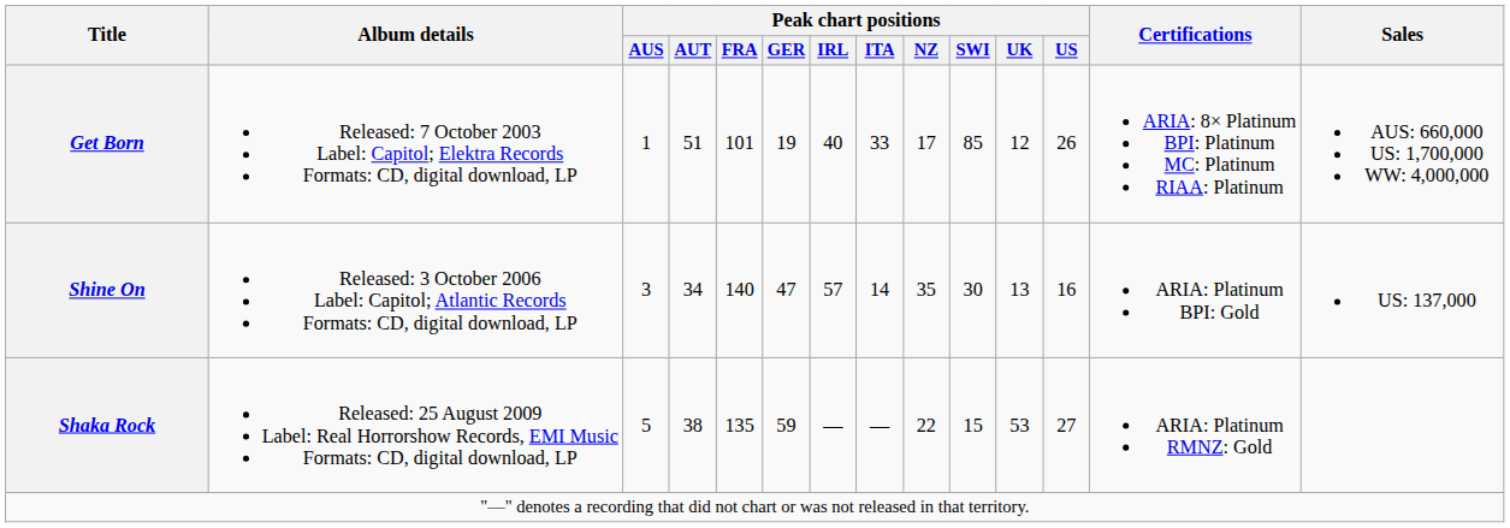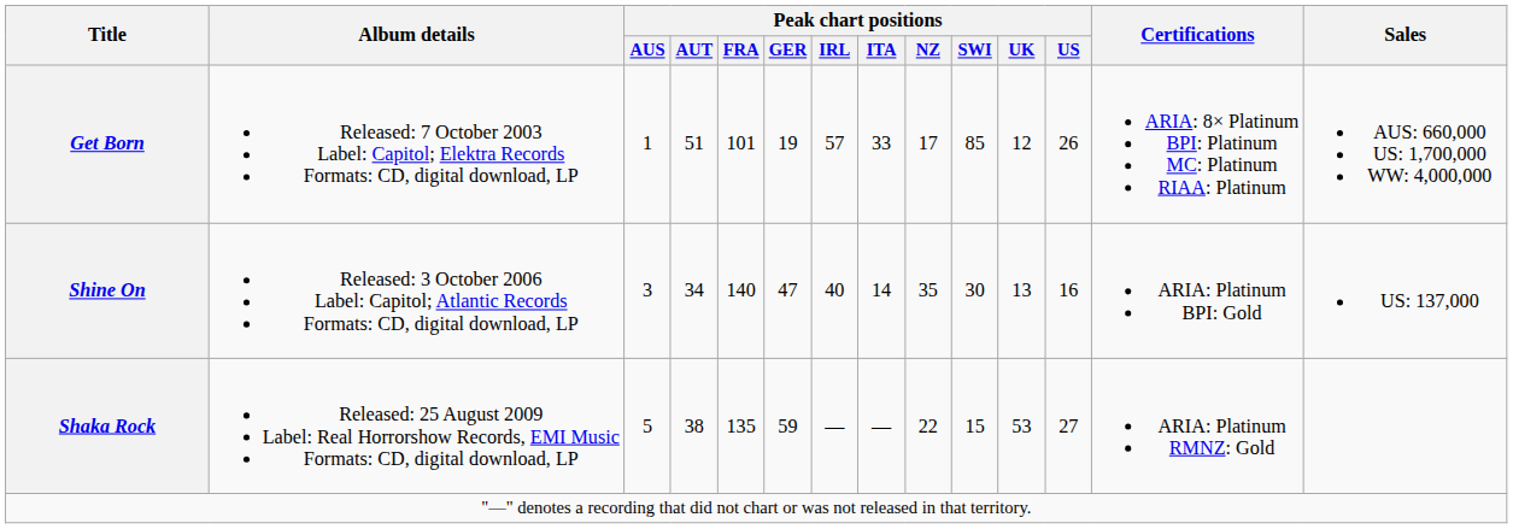Get Born | Peak chart positions / IRL: 40 -> 57
Shine On | Peak chart positions / IRL: 57 -> 40
